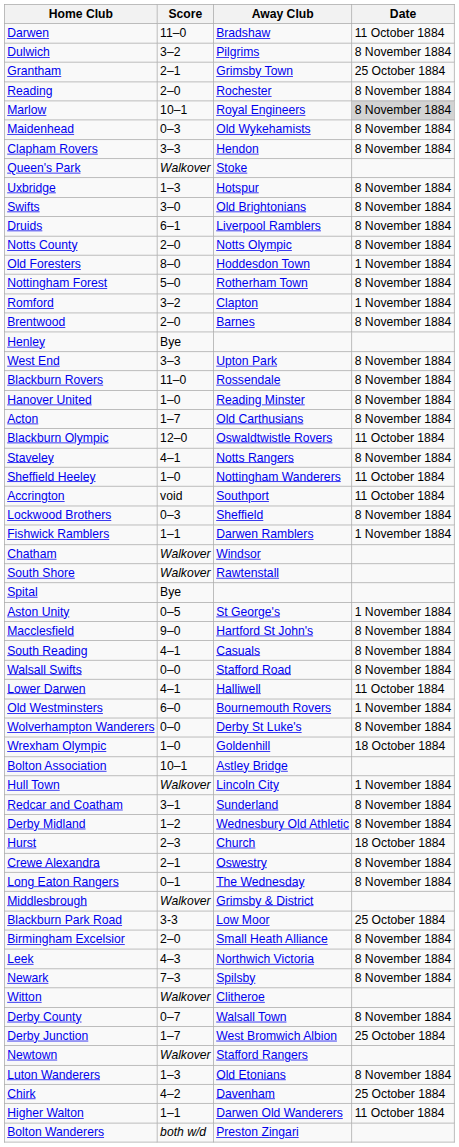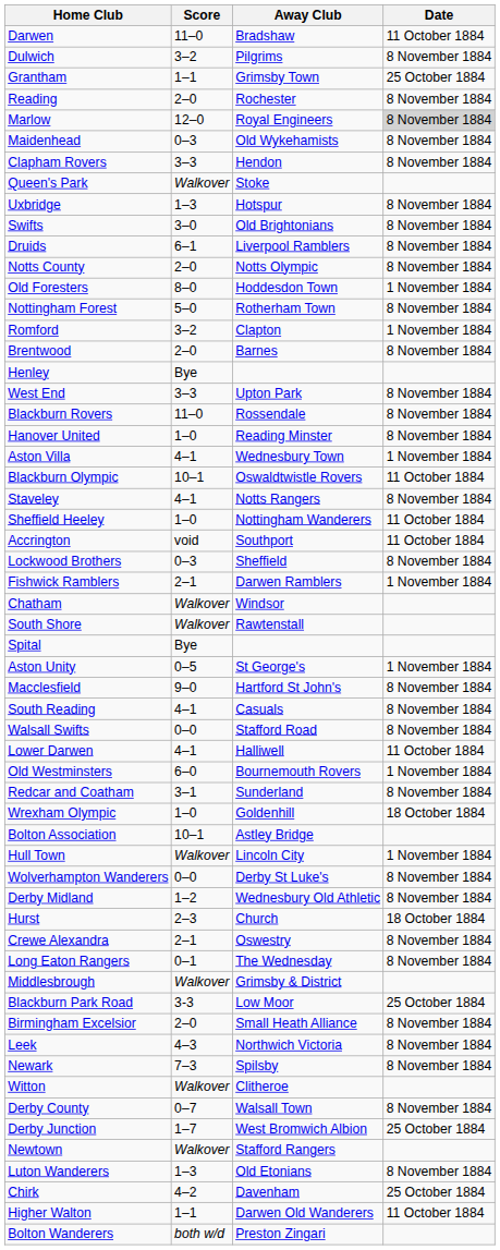Grantham | Score: 2–1 -> 1–1
Marlow | Score: 10–1 -> 12–0
+ row: Aston Villa | 4–1 | Wednesbury Town | 1 November 1884
- row: Acton | 1–7 | Old Carthusians | 8 November 1884
Blackburn Olympic | Score: 12–0 -> 10–1
Fishwick Ramblers | Score: 1–1 -> 2–1
rows swapped: Redcar and Coatham <-> Wolverhampton Wanderers
